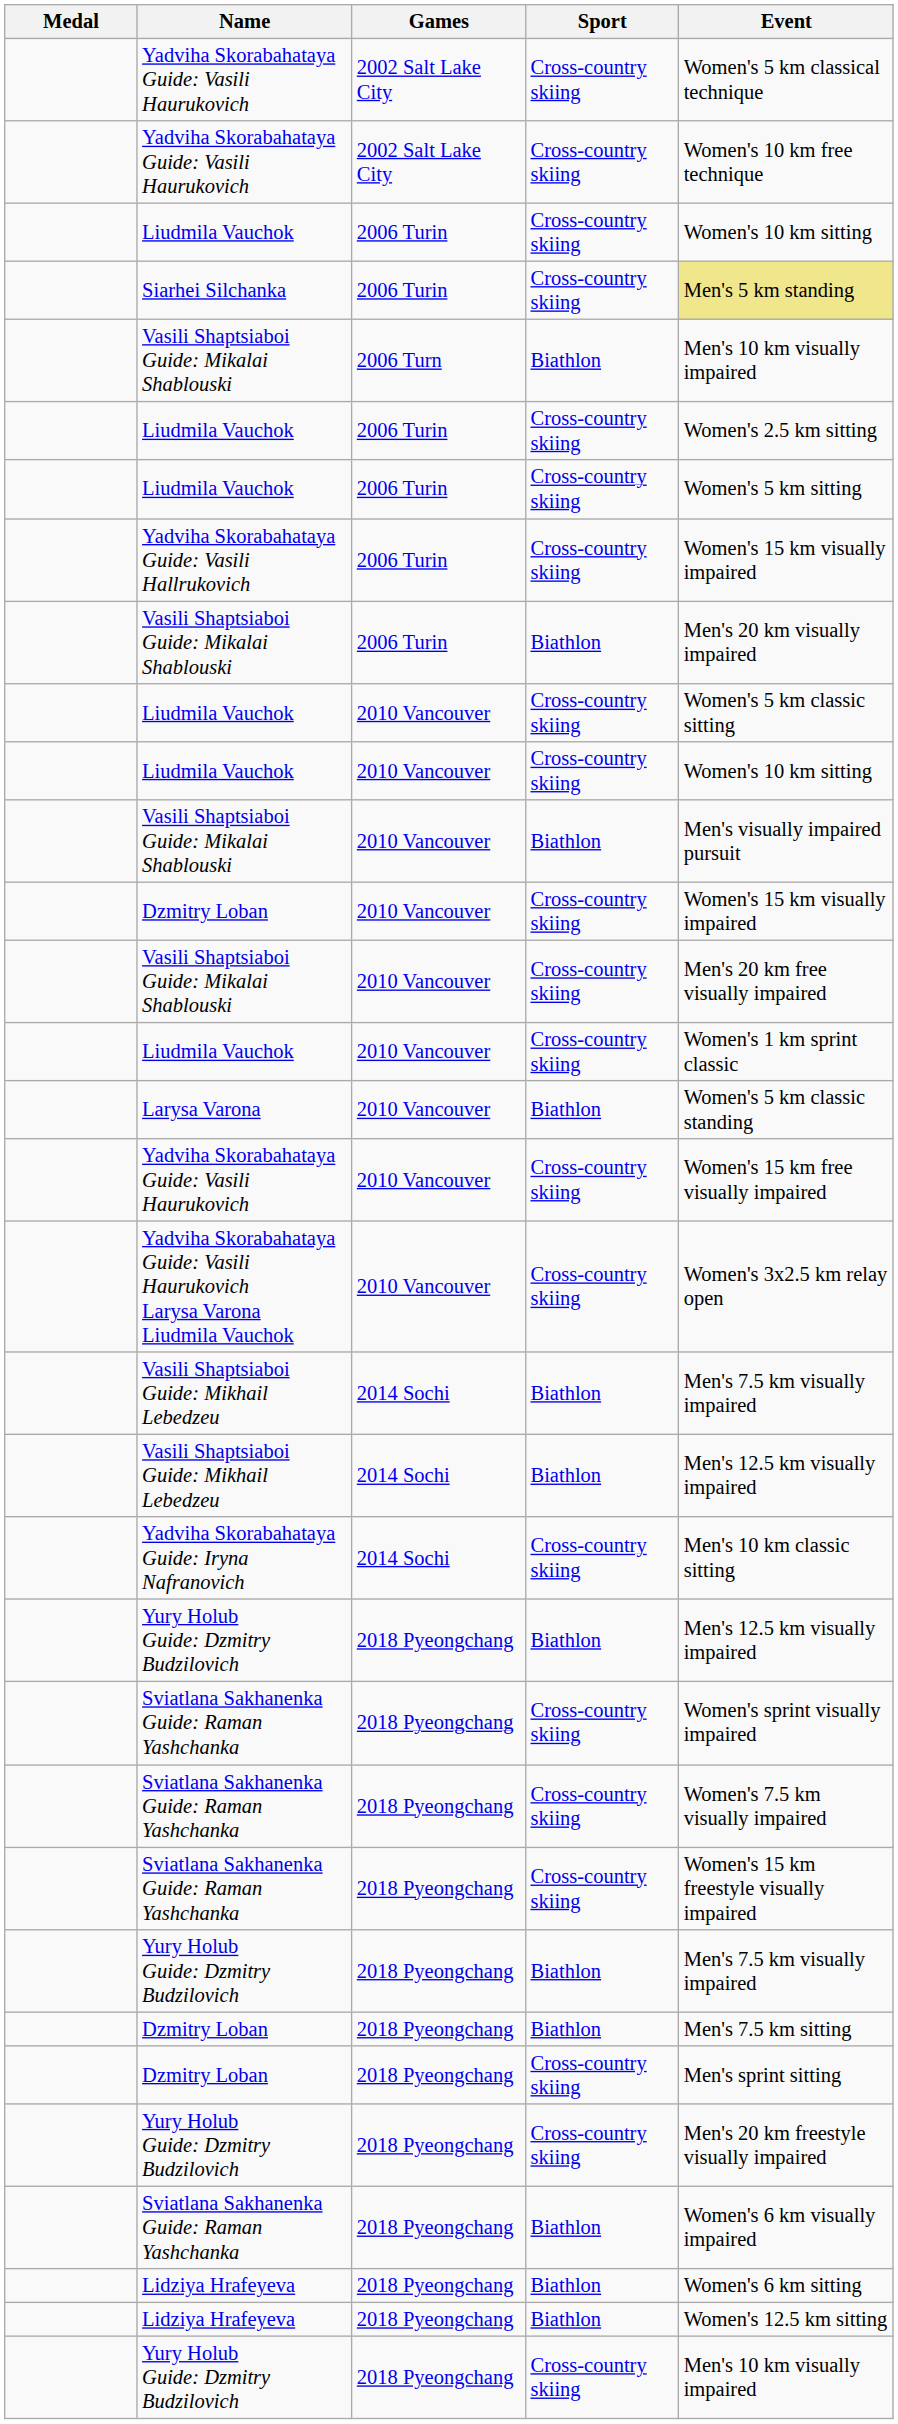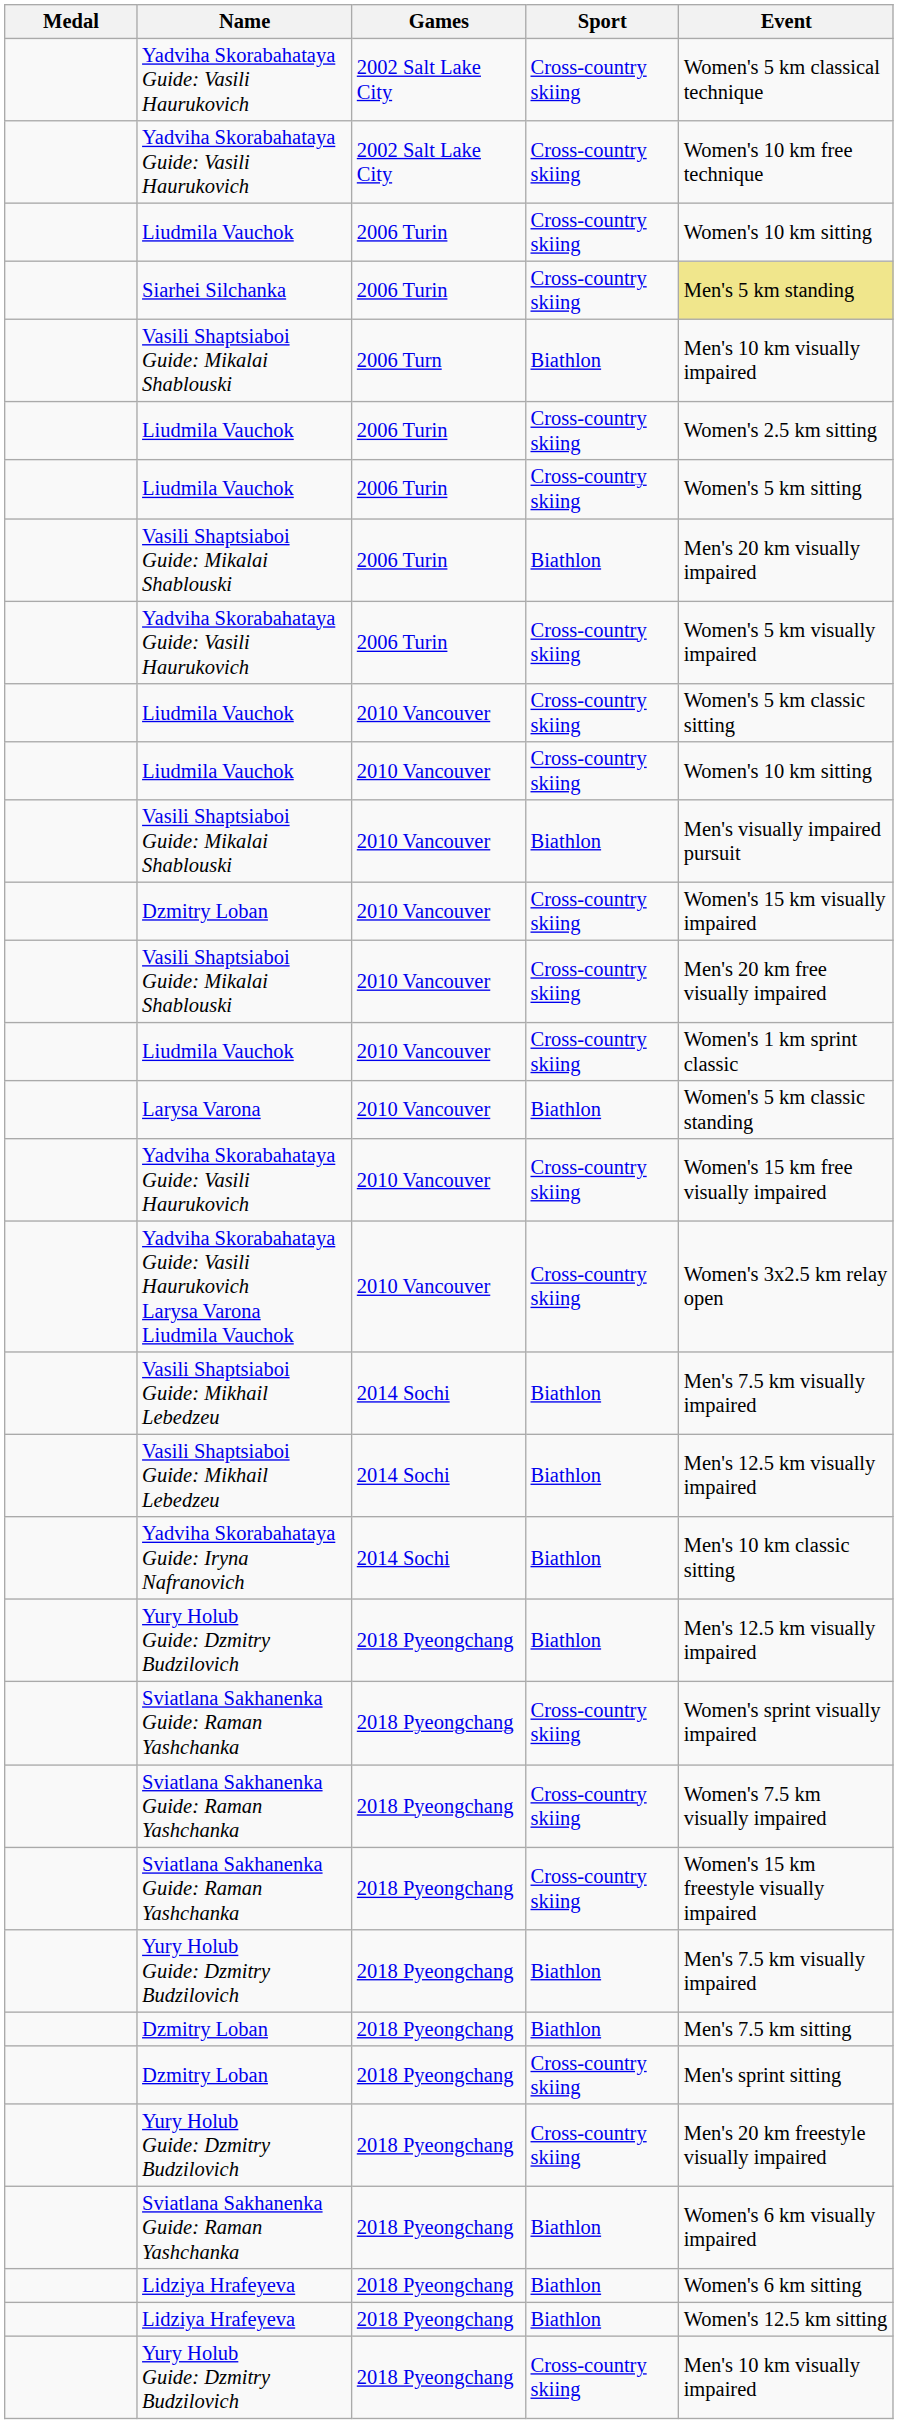- row: Yadviha Skorabahataya Guide: Vasili Hallrukovich | 2006 Turin | Cross-country skiing | Women's 15 km visually impaired
+ row: Yadviha Skorabahataya Guide: Vasili Haurukovich | 2006 Turin | Cross-country skiing | Women's 5 km visually impaired
Yadviha Skorabahataya Guide: Iryna Nafranovich | Sport: Cross-country skiing -> Biathlon
